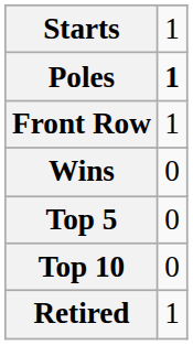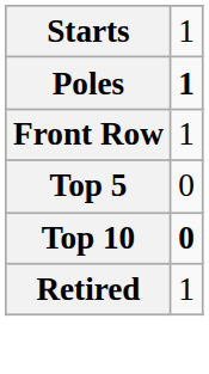- row: Wins | 0
Top 10 | column 2: normal -> bold
